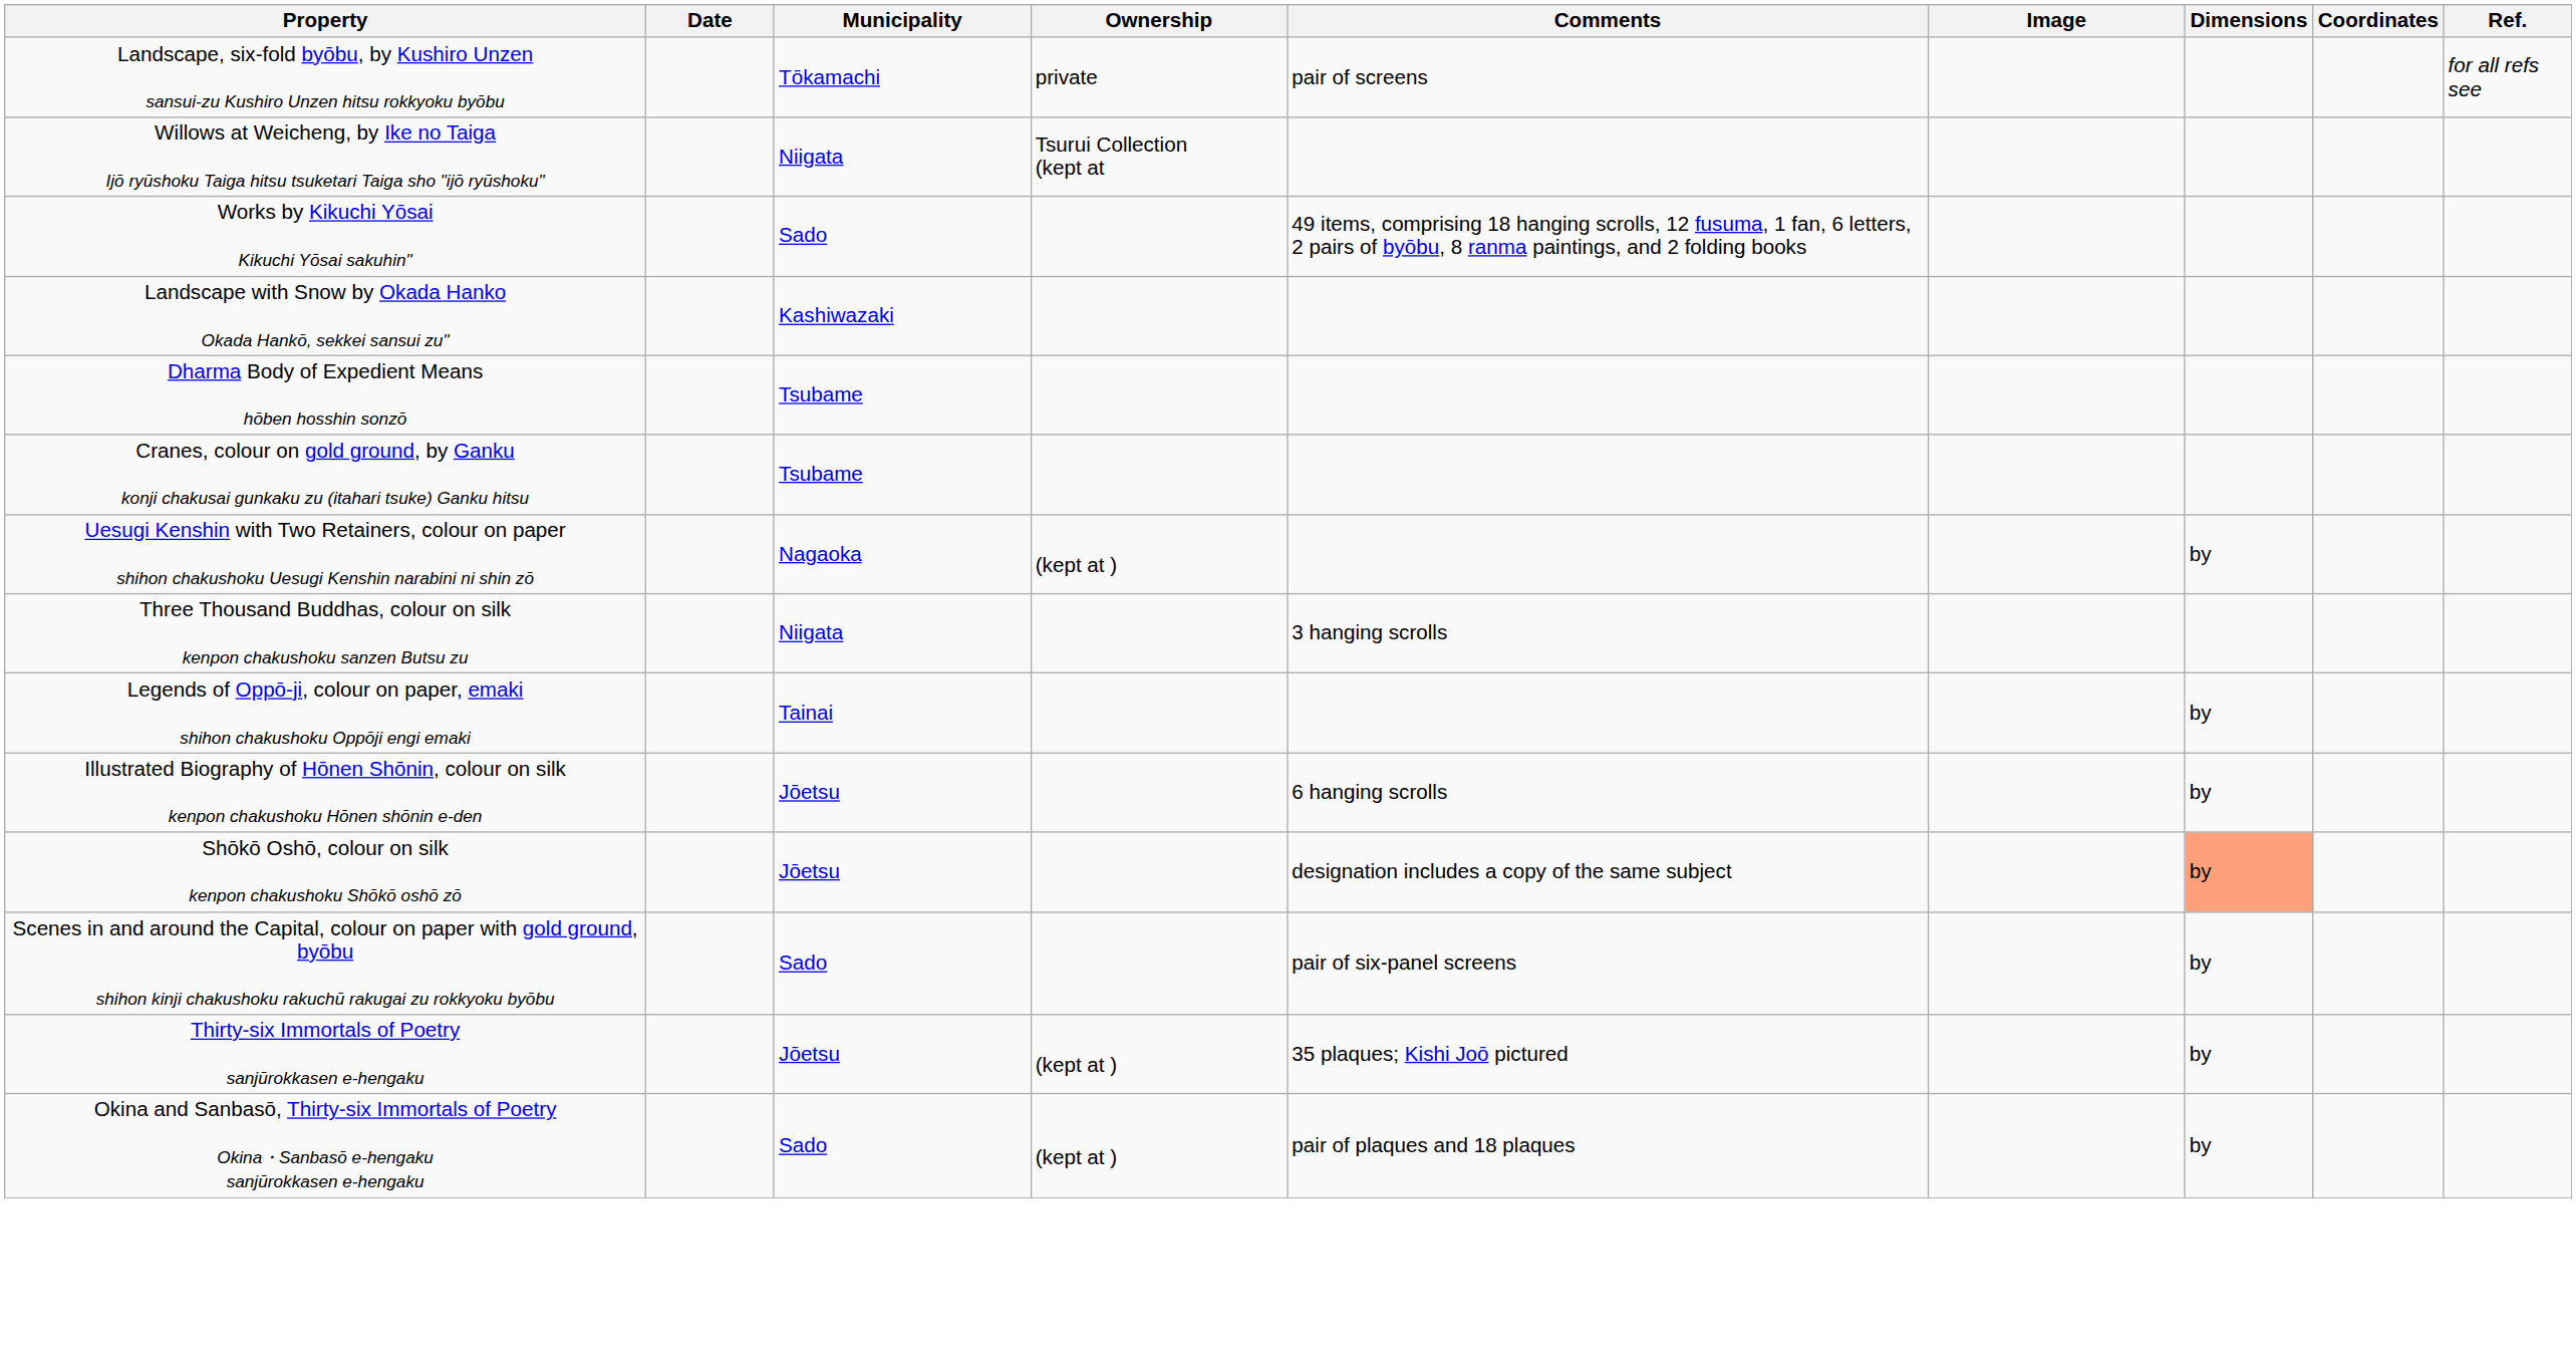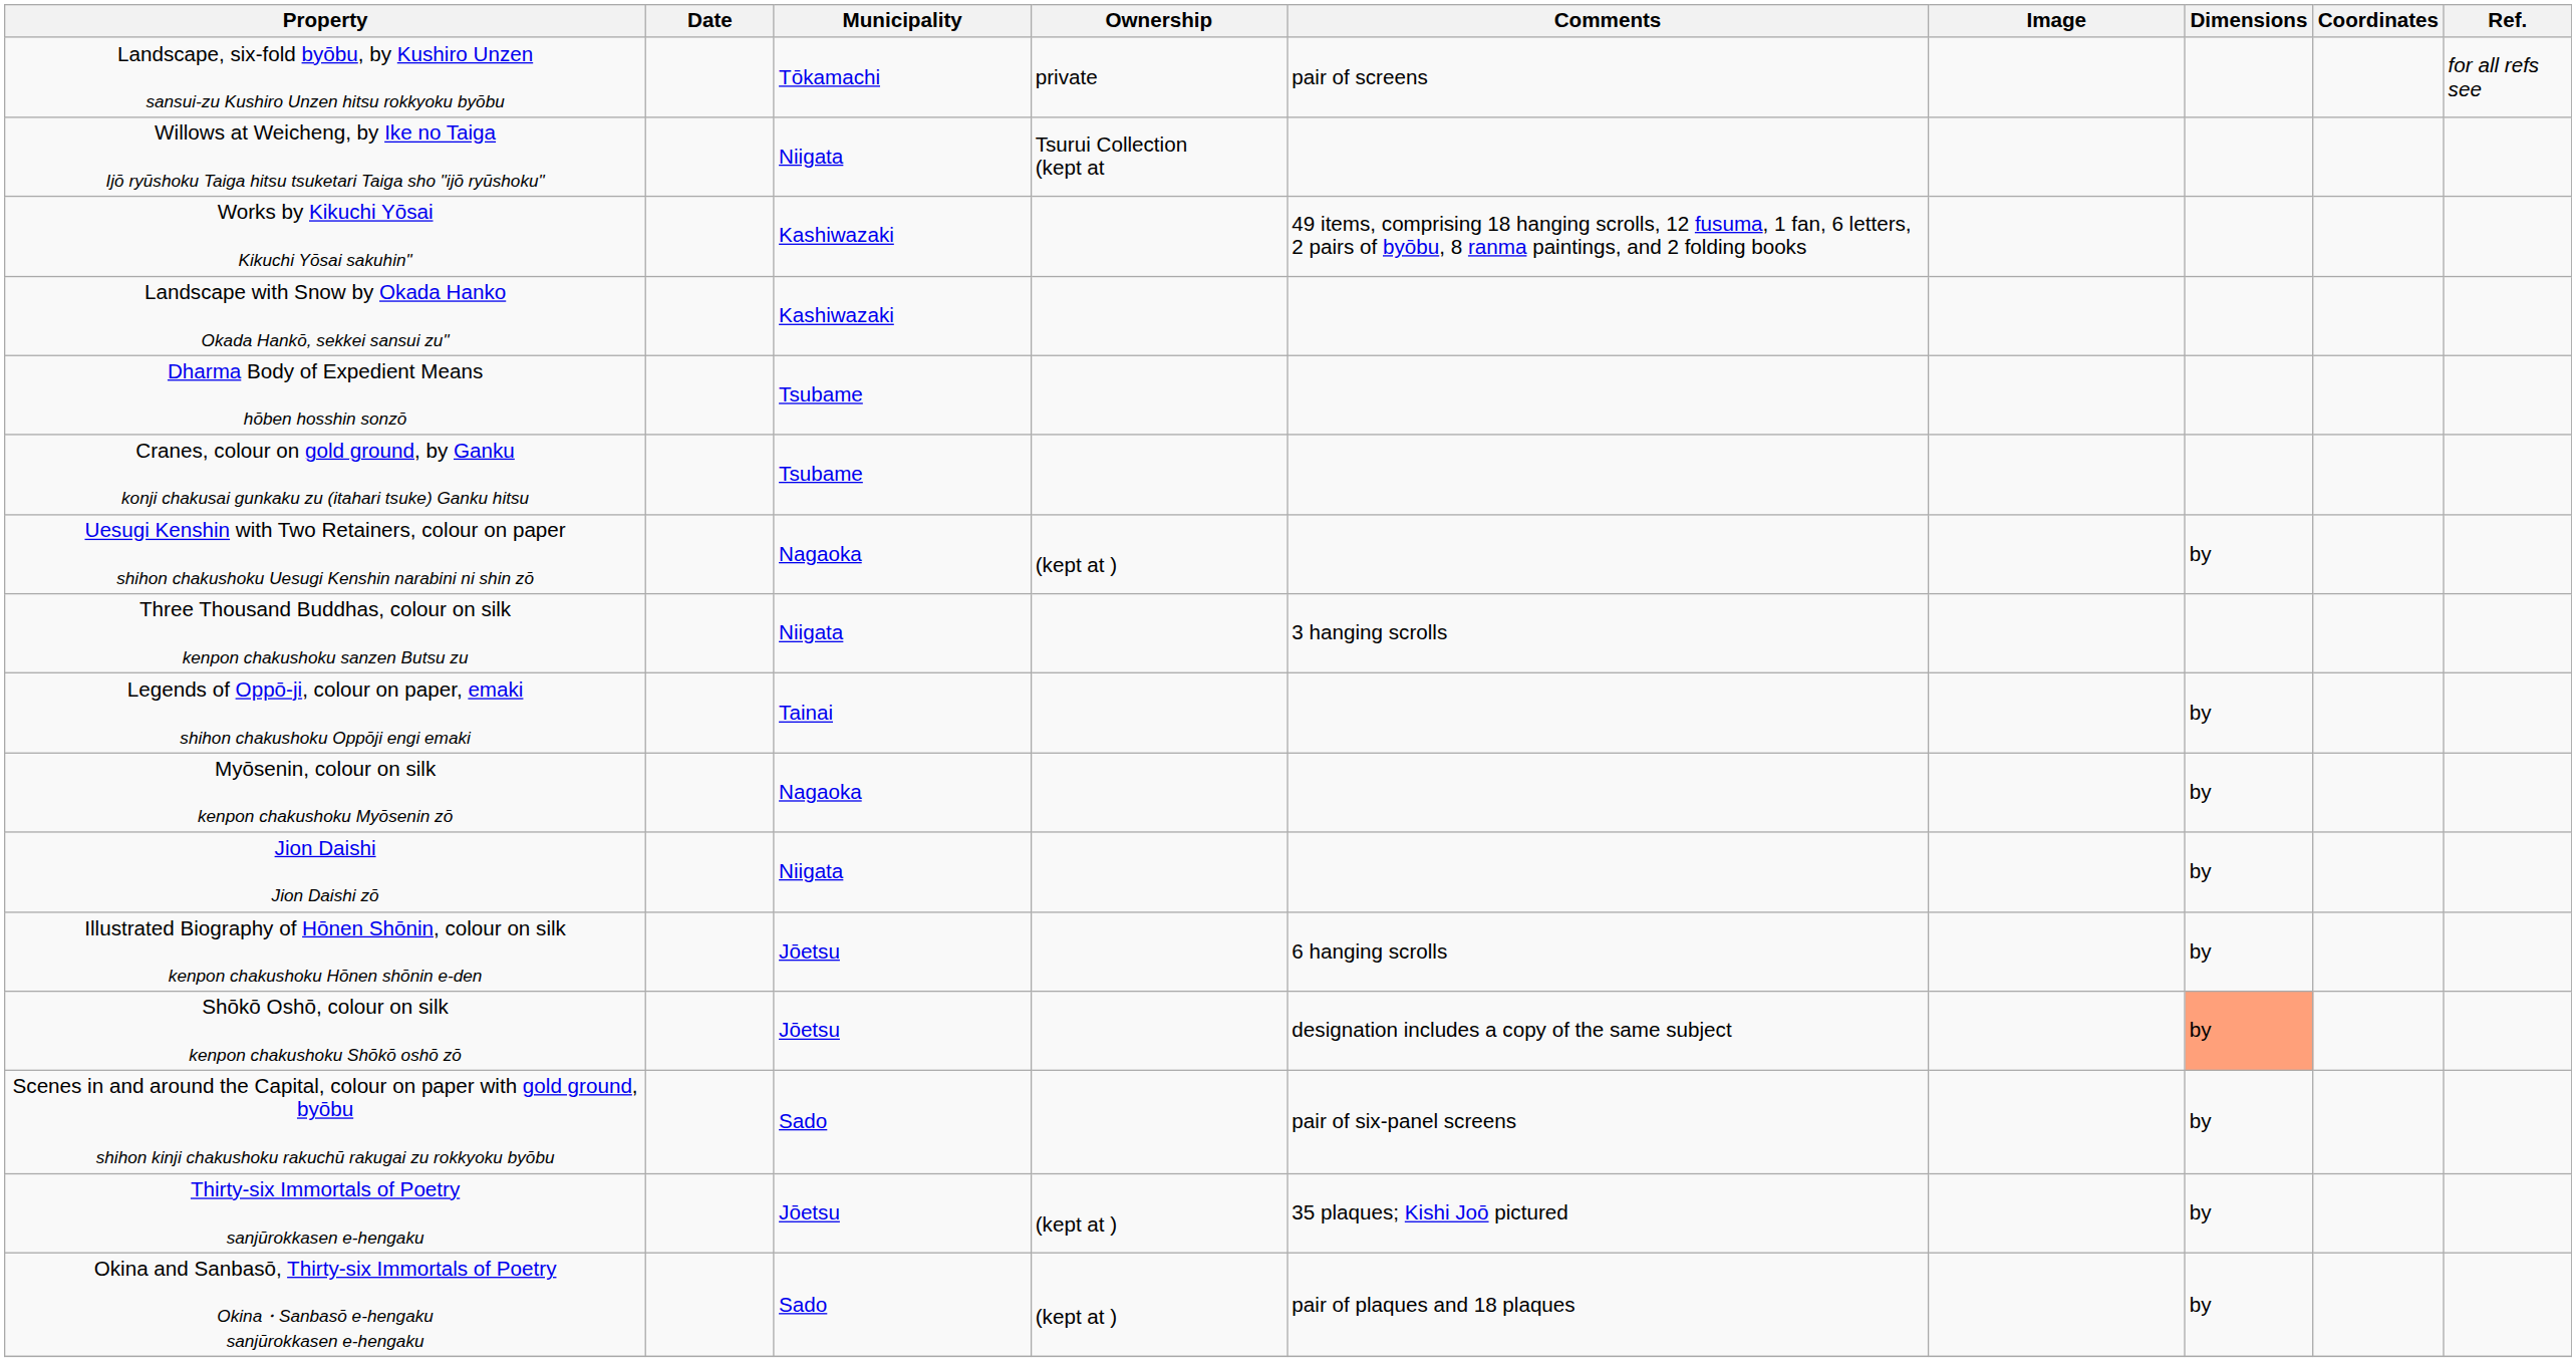Works by Kikuchi Yōsai Kikuchi Yōsai sakuhin" | Municipality: Sado -> Kashiwazaki
+ row: Myōsenin, colour on silk kenpon chakushoku Myōsenin zō | Nagaoka | by
+ row: Jion Daishi Jion Daishi zō | Niigata | by
